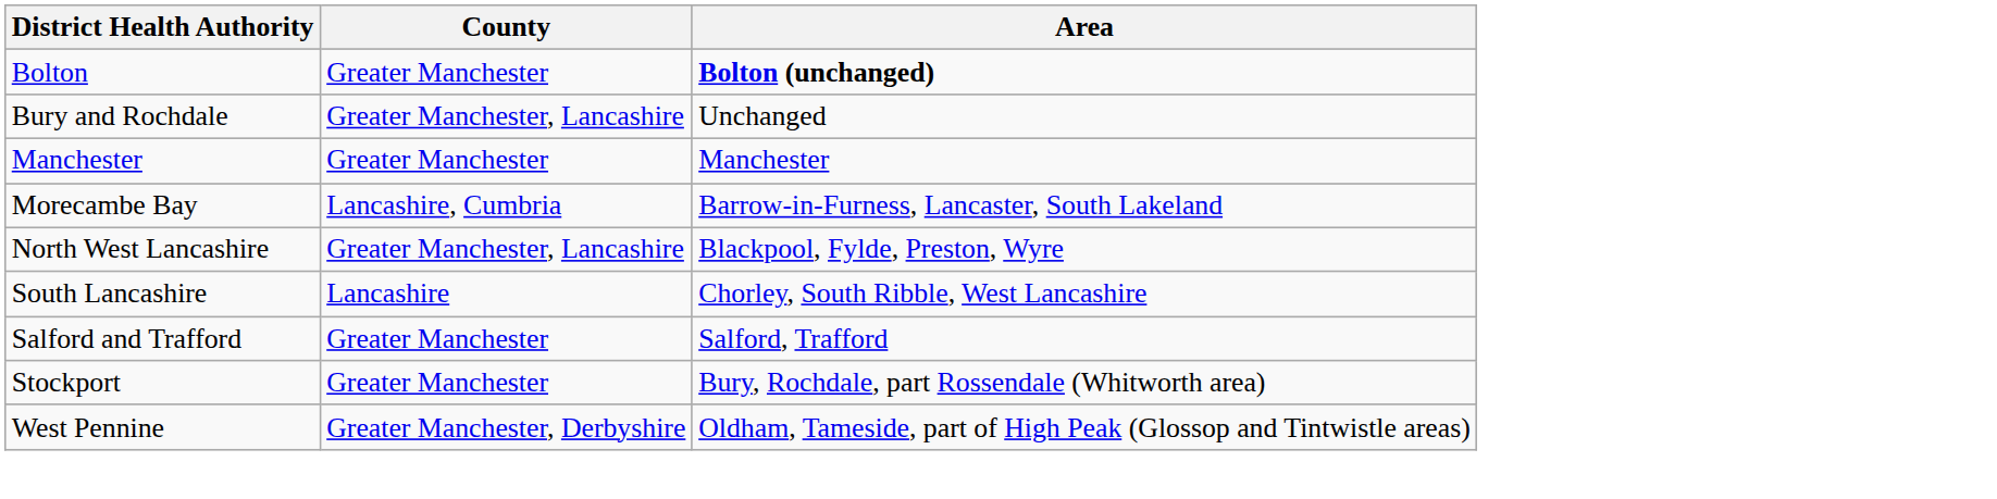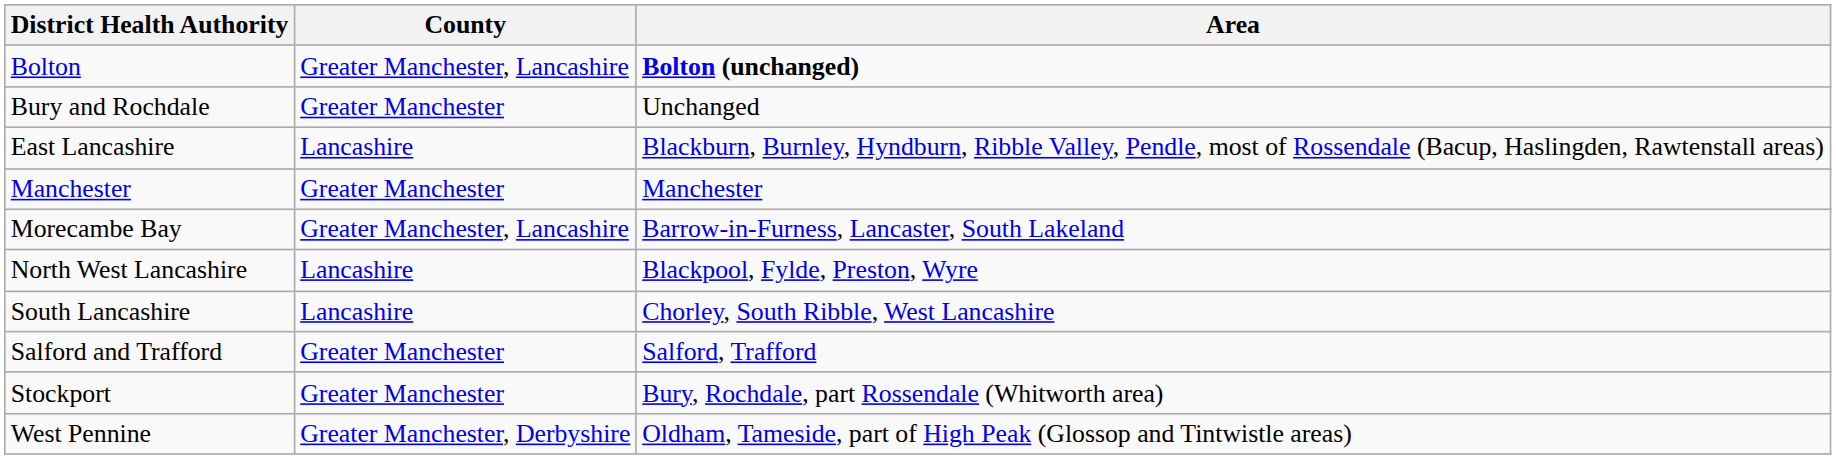Bolton | County: Greater Manchester -> Greater Manchester, Lancashire
Bury and Rochdale | County: Greater Manchester, Lancashire -> Greater Manchester
+ row: East Lancashire | Lancashire | Blackburn, Burnley, Hyndburn, Ribble Valley, Pendle, most of Rossendale (Bacup, Haslingden, Rawtenstall areas)
Morecambe Bay | County: Lancashire, Cumbria -> Greater Manchester, Lancashire
North West Lancashire | County: Greater Manchester, Lancashire -> Lancashire
